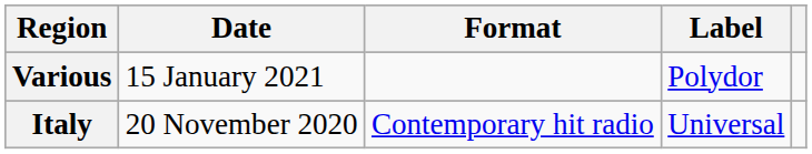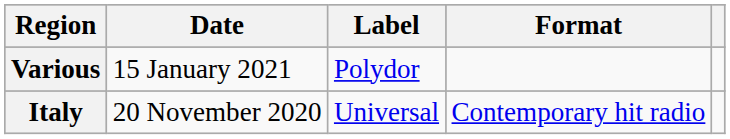columns swapped: Format <-> Label
